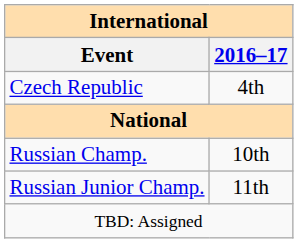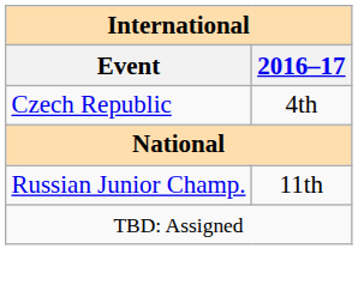- row: Russian Champ. | 10th
